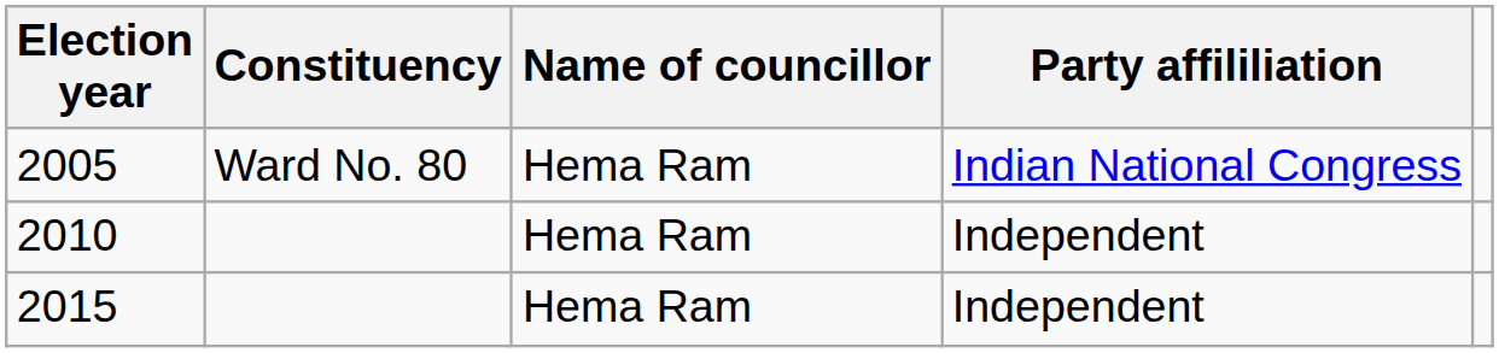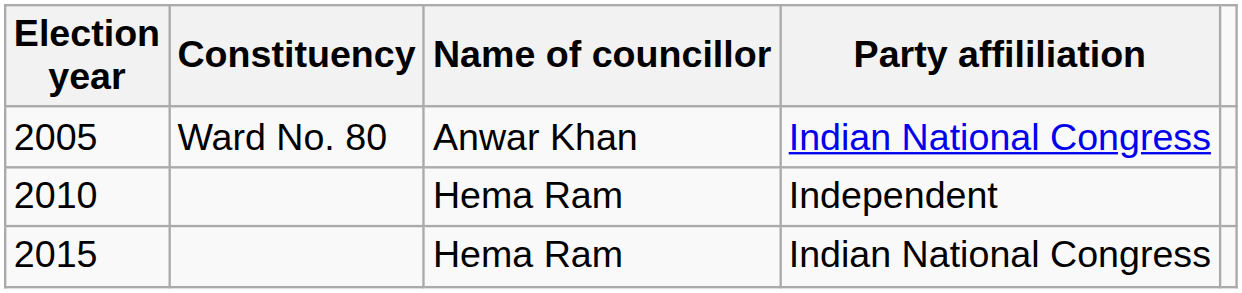2005 | Name of councillor: Hema Ram -> Anwar Khan
2015 | Party affililiation: Independent -> Indian National Congress
